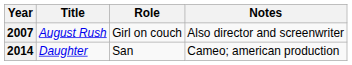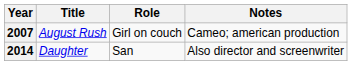2007 | Notes: Also director and screenwriter -> Cameo; american production
2014 | Notes: Cameo; american production -> Also director and screenwriter
